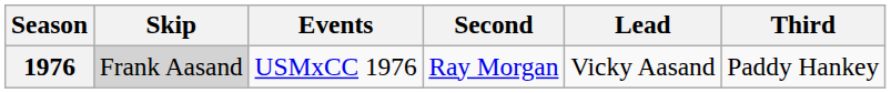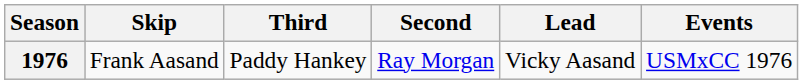columns swapped: Third <-> Events
1976 | Skip: lightgrey background -> no background
